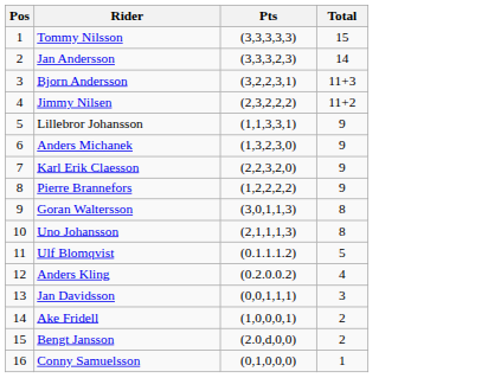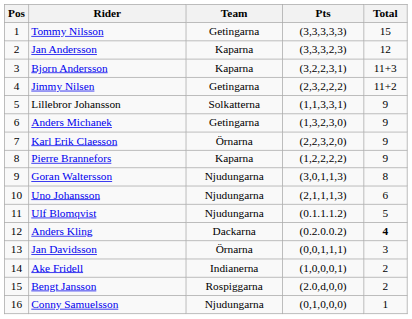+ column: Team | Getingarna | Kaparna | Kaparna | Getingarna | Solkatterna | Getingarna | Örnarna | Kaparna | Njudungarna | Njudungarna | Njudungarna | Dackarna | Örnarna | Indianerna | Rospiggarna | Njudungarna
Jan Andersson | Total: 14 -> 12
Uno Johansson | Total: 8 -> 6
Anders Kling | Total: normal -> bold
